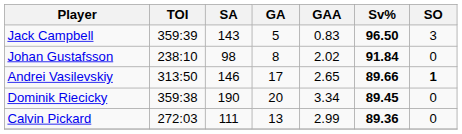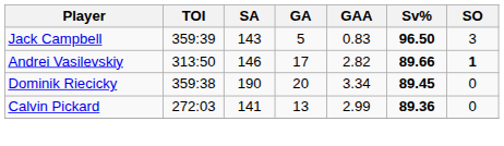- row: Johan Gustafsson | 238:10 | 98 | 8 | 2.02 | 91.84 | 0
Andrei Vasilevskiy | GAA: 2.65 -> 2.82
Calvin Pickard | SA: 111 -> 141
